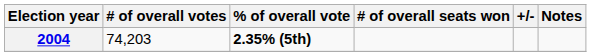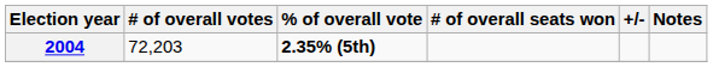2004 | # of overall votes: 74,203 -> 72,203
